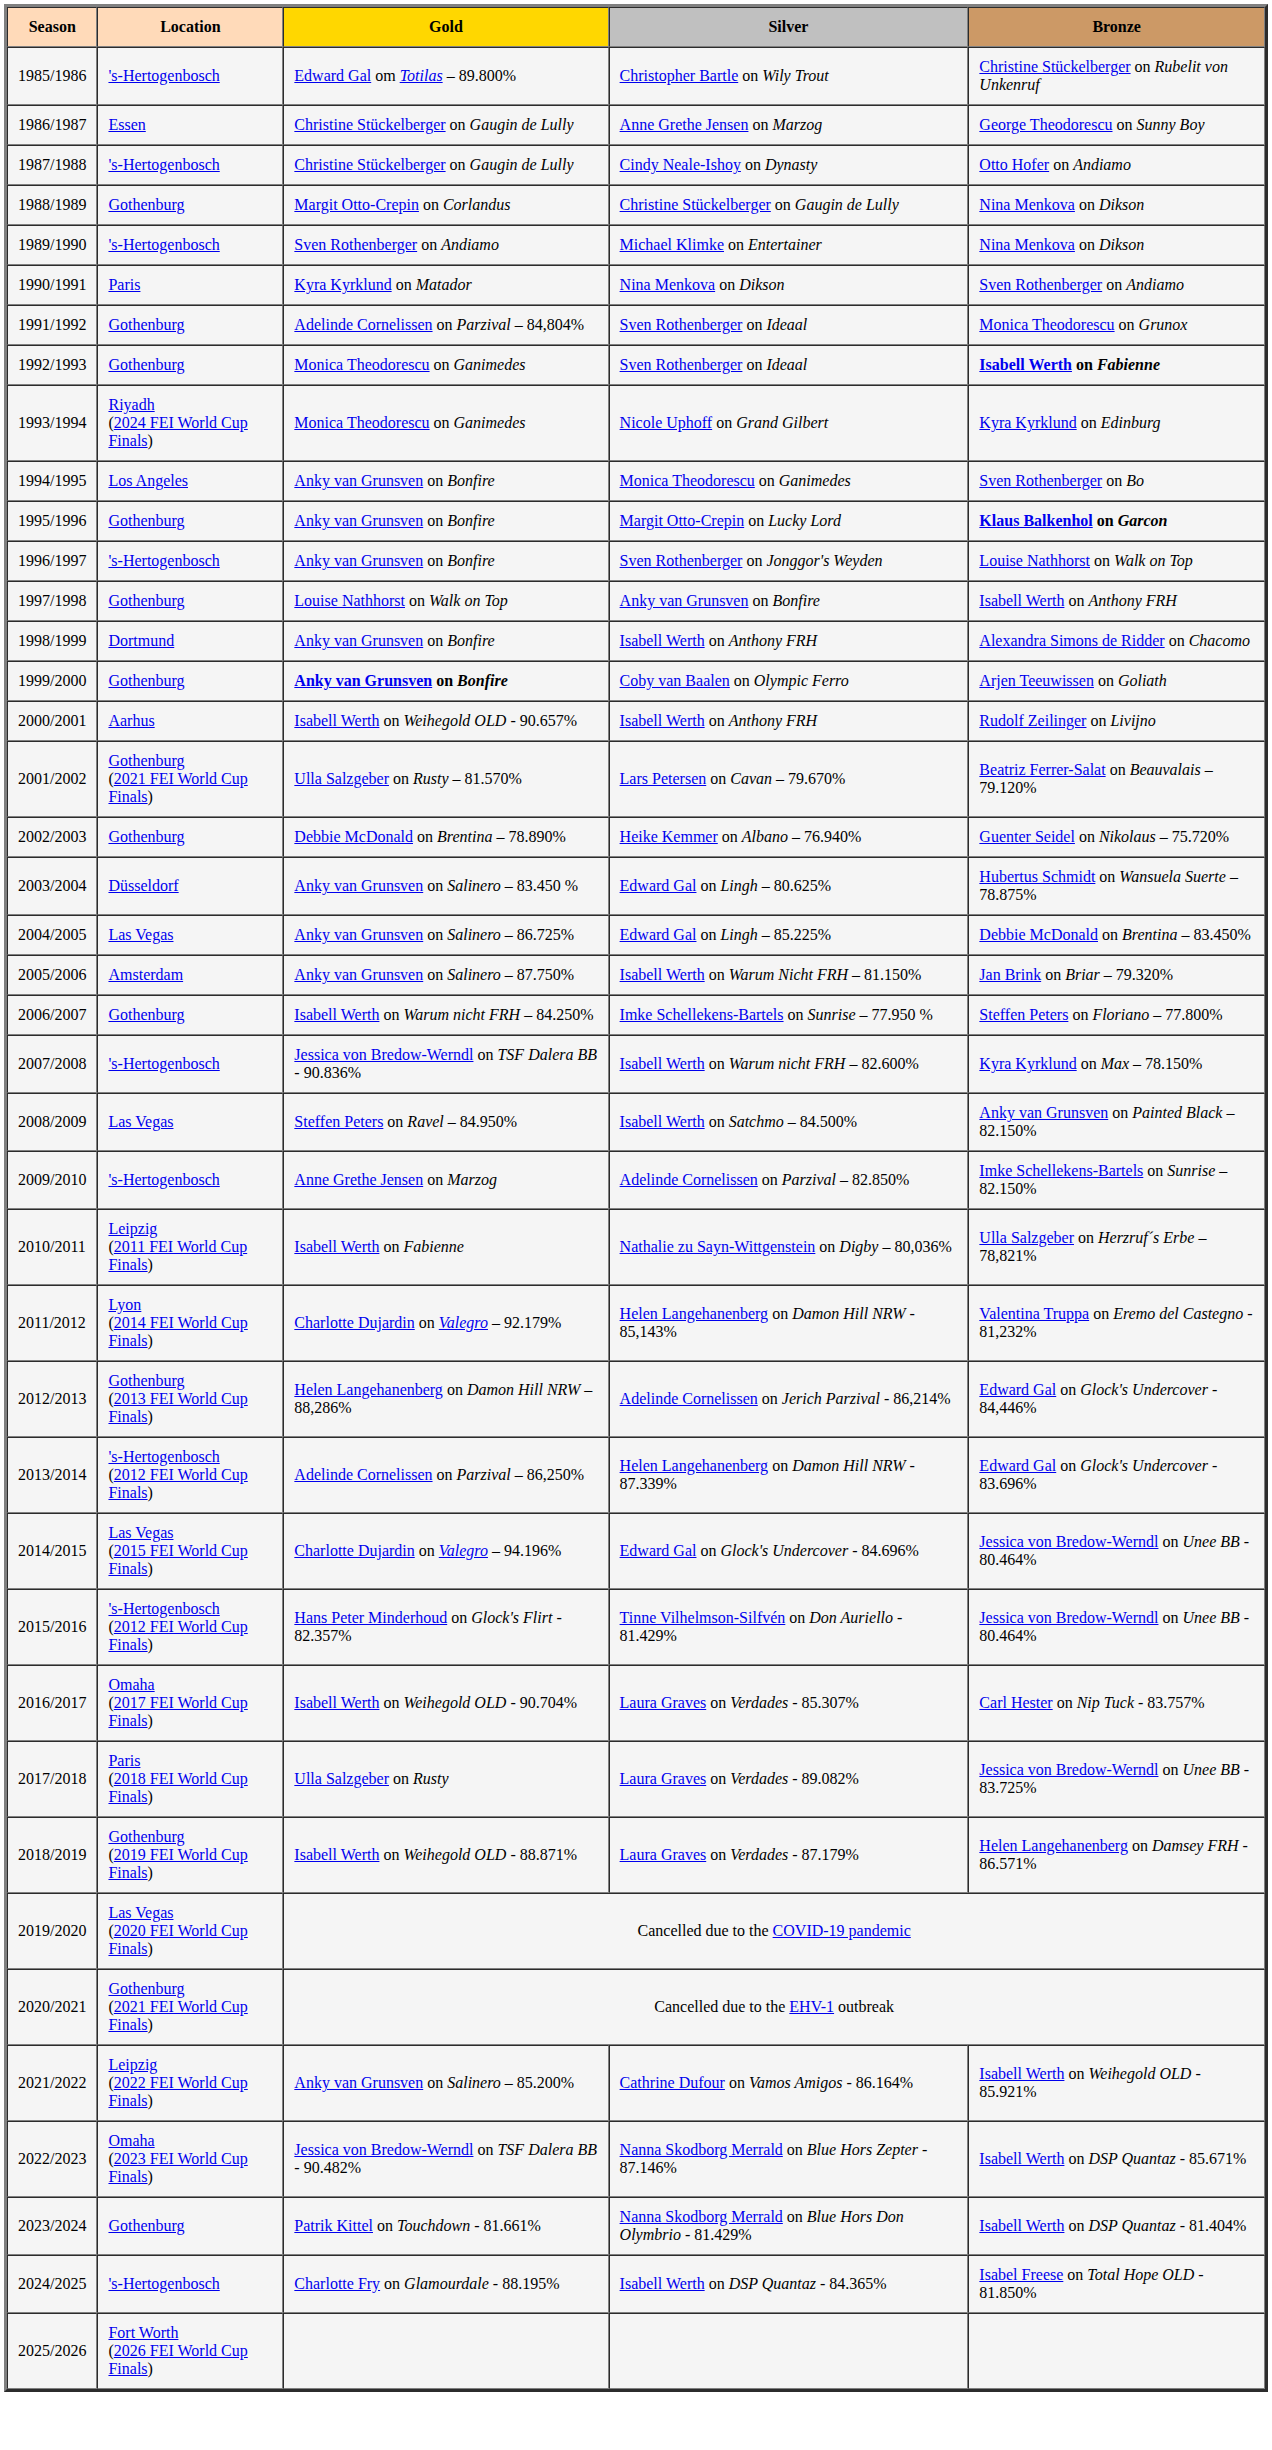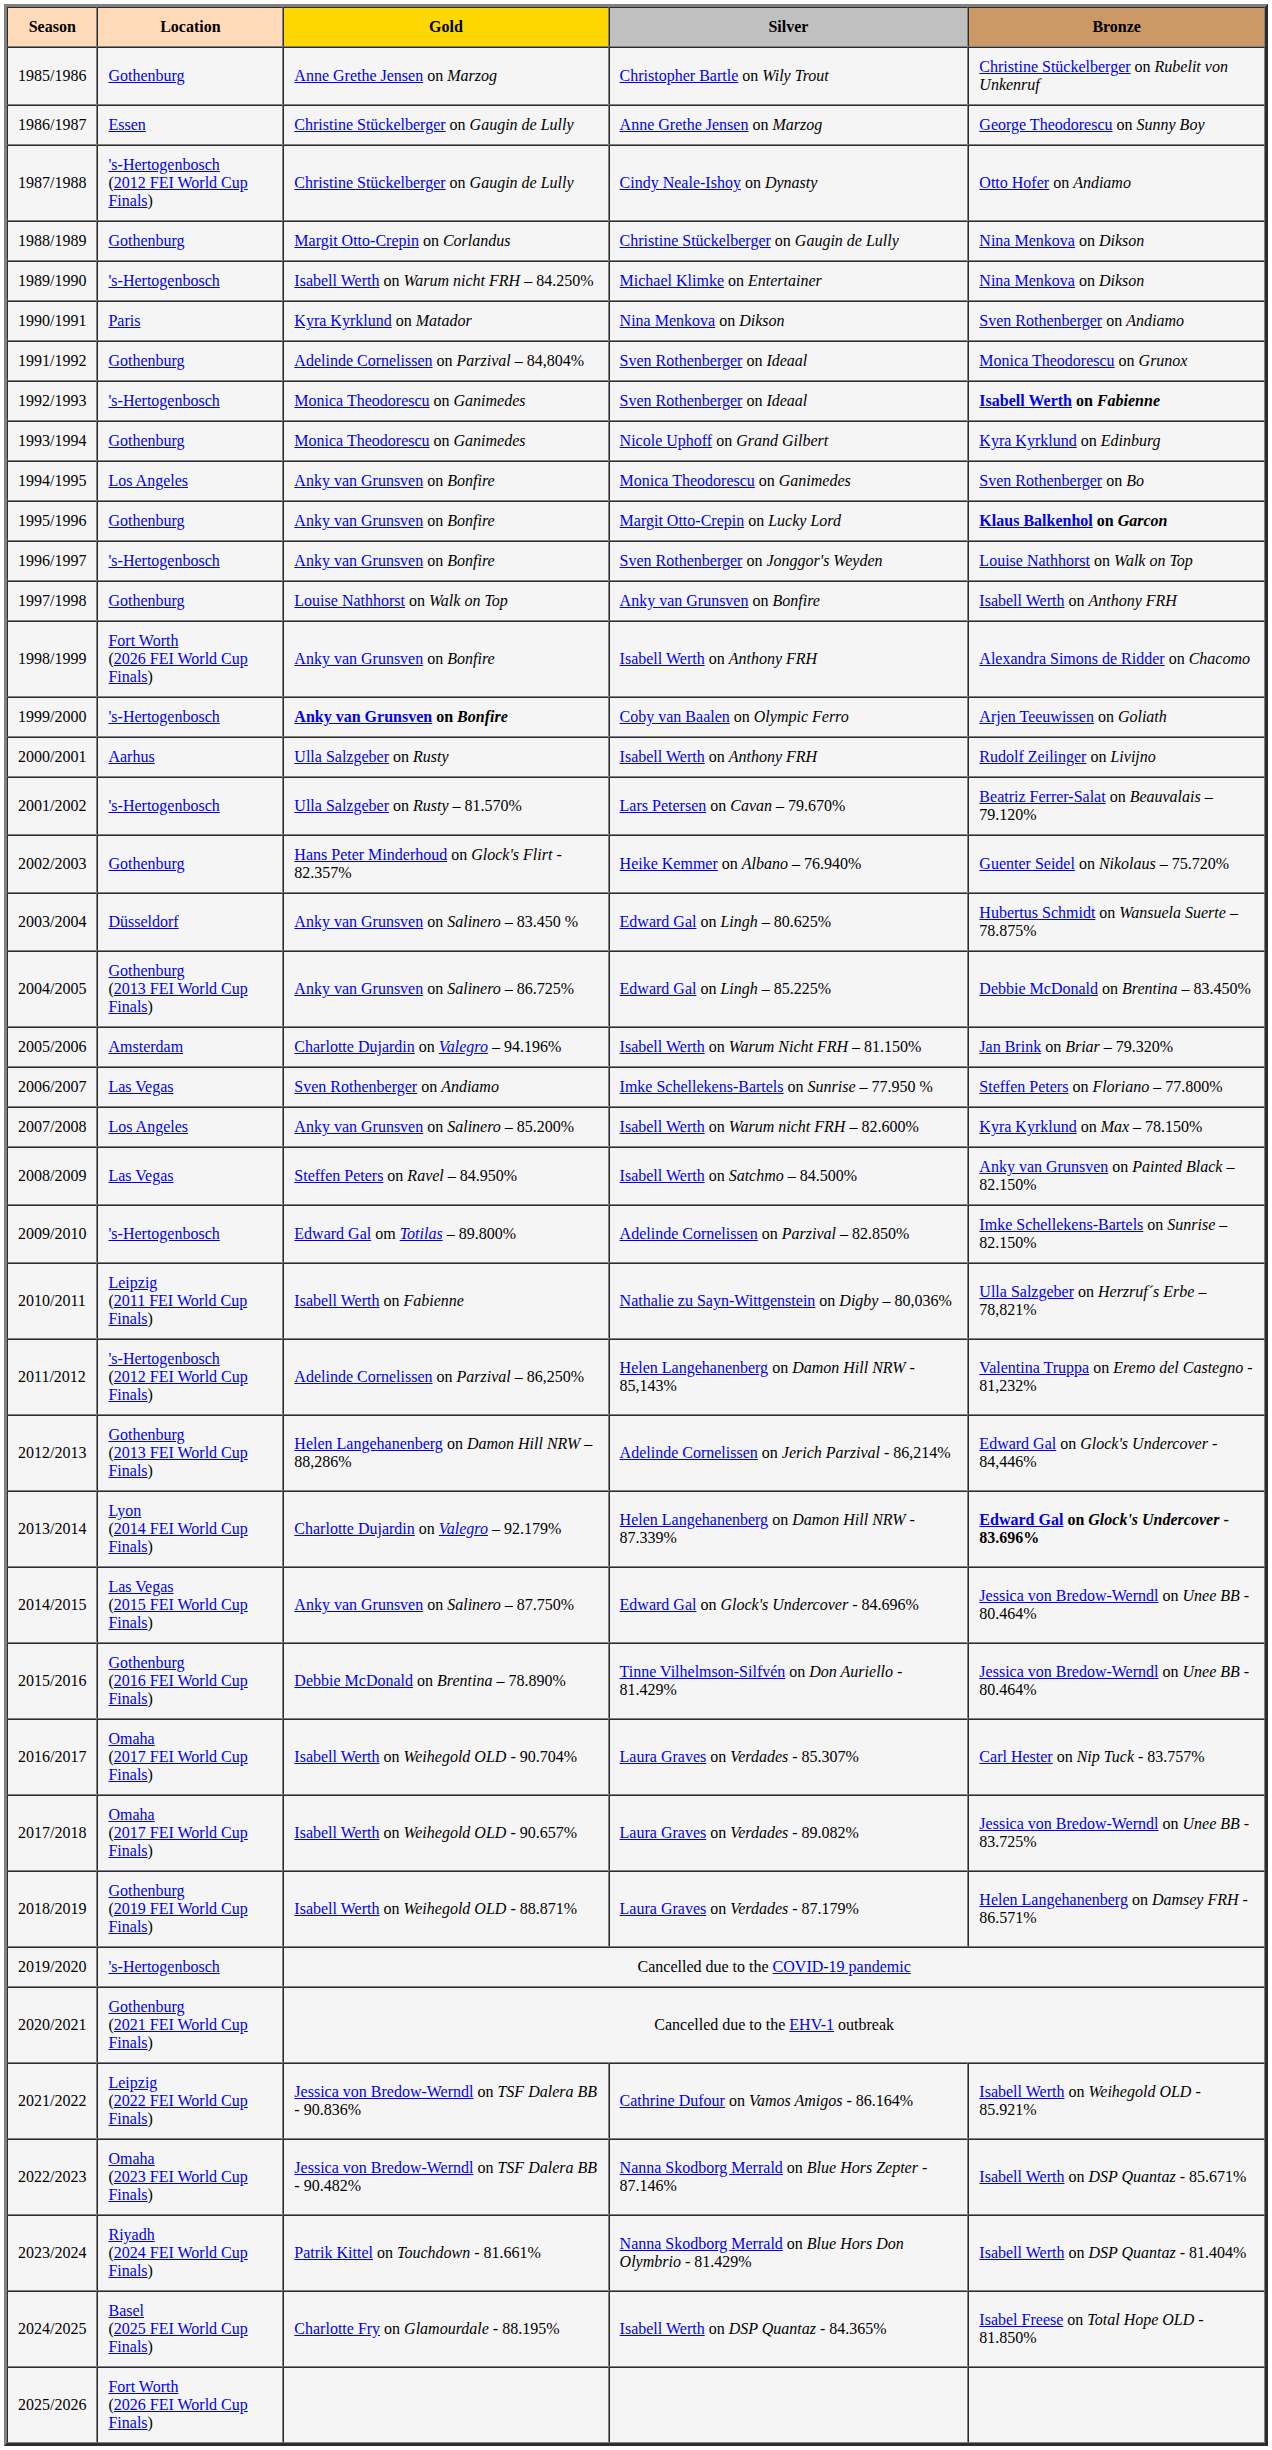Christopher Bartle on Wily Trout | Location: 's-Hertogenbosch -> Gothenburg
Christopher Bartle on Wily Trout | Gold: Edward Gal om Totilas – 89.800% -> Anne Grethe Jensen on Marzog
Cindy Neale-Ishoy on Dynasty | Location: 's-Hertogenbosch -> 's-Hertogenbosch (2012 FEI World Cup Finals)
Michael Klimke on Entertainer | Gold: Sven Rothenberger on Andiamo -> Isabell Werth on Warum nicht FRH – 84.250%
1992/1993 / Sven Rothenberger on Ideaal | Location: Gothenburg -> 's-Hertogenbosch
Nicole Uphoff on Grand Gilbert | Location: Riyadh (2024 FEI World Cup Finals) -> Gothenburg
1998/1999 / Isabell Werth on Anthony FRH | Location: Dortmund -> Fort Worth (2026 FEI World Cup Finals)
Coby van Baalen on Olympic Ferro | Location: Gothenburg -> 's-Hertogenbosch
2000/2001 / Isabell Werth on Anthony FRH | Gold: Isabell Werth on Weihegold OLD - 90.657% -> Ulla Salzgeber on Rusty
Lars Petersen on Cavan – 79.670% | Location: Gothenburg (2021 FEI World Cup Finals) -> 's-Hertogenbosch
Heike Kemmer on Albano – 76.940% | Gold: Debbie McDonald on Brentina – 78.890% -> Hans Peter Minderhoud on Glock's Flirt - 82.357%
Edward Gal on Lingh – 85.225% | Location: Las Vegas -> Gothenburg (2013 FEI World Cup Finals)
Isabell Werth on Warum Nicht FRH – 81.150% | Gold: Anky van Grunsven on Salinero – 87.750% -> Charlotte Dujardin on Valegro – 94.196%
Imke Schellekens-Bartels on Sunrise – 77.950 % | Location: Gothenburg -> Las Vegas
Imke Schellekens-Bartels on Sunrise – 77.950 % | Gold: Isabell Werth on Warum nicht FRH – 84.250% -> Sven Rothenberger on Andiamo
Isabell Werth on Warum nicht FRH – 82.600% | Location: 's-Hertogenbosch -> Los Angeles
Isabell Werth on Warum nicht FRH – 82.600% | Gold: Jessica von Bredow-Werndl on TSF Dalera BB - 90.836% -> Anky van Grunsven on Salinero – 85.200%
Adelinde Cornelissen on Parzival – 82.850% | Gold: Anne Grethe Jensen on Marzog -> Edward Gal om Totilas – 89.800%
Helen Langehanenberg on Damon Hill NRW - 85,143% | Location: Lyon (2014 FEI World Cup Finals) -> 's-Hertogenbosch (2012 FEI World Cup Finals)
Helen Langehanenberg on Damon Hill NRW - 85,143% | Gold: Charlotte Dujardin on Valegro – 92.179% -> Adelinde Cornelissen on Parzival – 86,250%
Helen Langehanenberg on Damon Hill NRW - 87.339% | Location: 's-Hertogenbosch (2012 FEI World Cup Finals) -> Lyon (2014 FEI World Cup Finals)
Helen Langehanenberg on Damon Hill NRW - 87.339% | Gold: Adelinde Cornelissen on Parzival – 86,250% -> Charlotte Dujardin on Valegro – 92.179%
Helen Langehanenberg on Damon Hill NRW - 87.339% | Bronze: normal -> bold
Edward Gal on Glock's Undercover - 84.696% | Gold: Charlotte Dujardin on Valegro – 94.196% -> Anky van Grunsven on Salinero – 87.750%
Tinne Vilhelmson-Silfvén on Don Auriello - 81.429% | Location: 's-Hertogenbosch (2012 FEI World Cup Finals) -> Gothenburg (2016 FEI World Cup Finals)
Tinne Vilhelmson-Silfvén on Don Auriello - 81.429% | Gold: Hans Peter Minderhoud on Glock's Flirt - 82.357% -> Debbie McDonald on Brentina – 78.890%
Laura Graves on Verdades - 89.082% | Location: Paris (2018 FEI World Cup Finals) -> Omaha (2017 FEI World Cup Finals)
Laura Graves on Verdades - 89.082% | Gold: Ulla Salzgeber on Rusty -> Isabell Werth on Weihegold OLD - 90.657%
Cancelled due to the COVID-19 pandemic | Location: Las Vegas (2020 FEI World Cup Finals) -> 's-Hertogenbosch
Cathrine Dufour on Vamos Amigos - 86.164% | Gold: Anky van Grunsven on Salinero – 85.200% -> Jessica von Bredow-Werndl on TSF Dalera BB - 90.836%
Nanna Skodborg Merrald on Blue Hors Don Olymbrio - 81.429% | Location: Gothenburg -> Riyadh (2024 FEI World Cup Finals)
Isabell Werth on DSP Quantaz - 84.365% | Location: 's-Hertogenbosch -> Basel (2025 FEI World Cup Finals)
